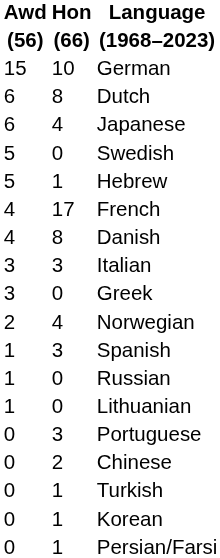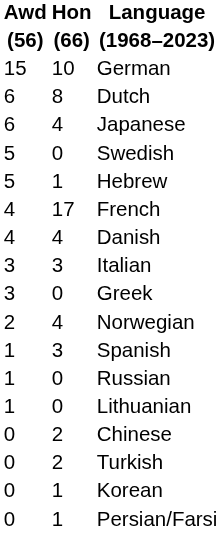Danish | Hon / (66): 8 -> 4
- row: 0 | 3 | Portuguese
Turkish | Hon / (66): 1 -> 2
